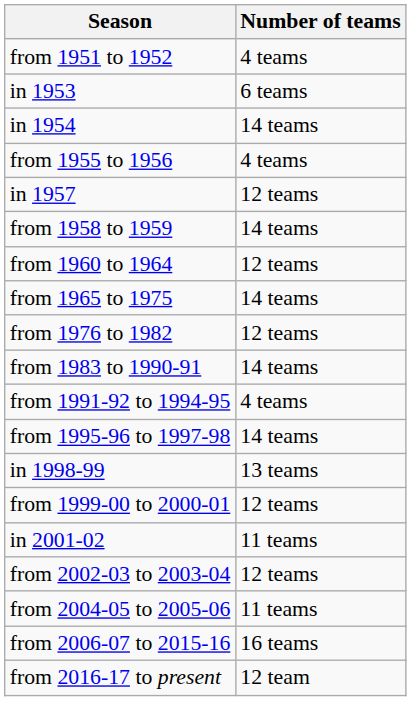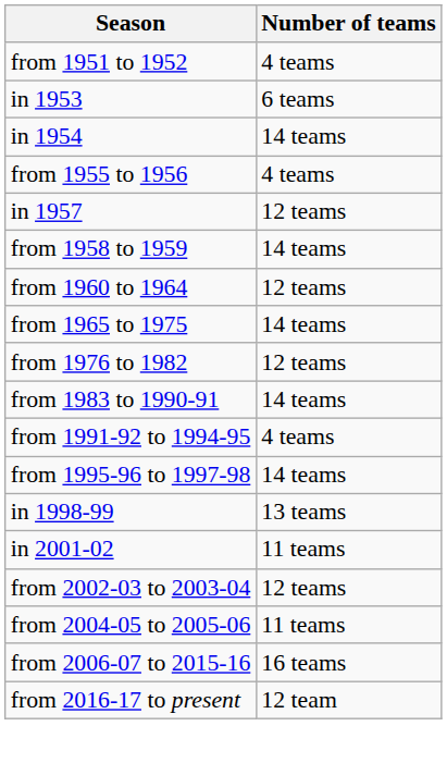- row: from 1999-00 to 2000-01 | 12 teams
